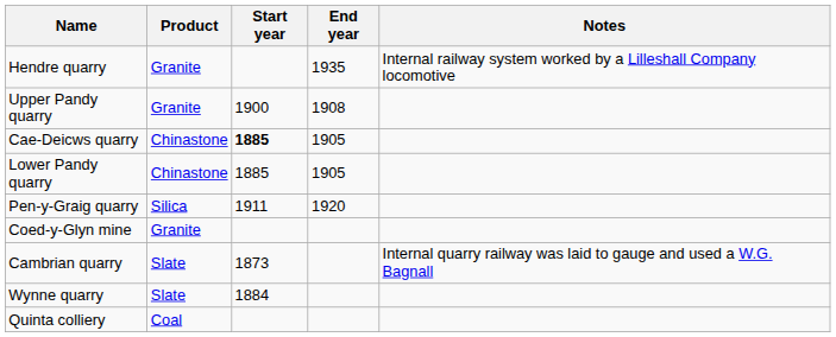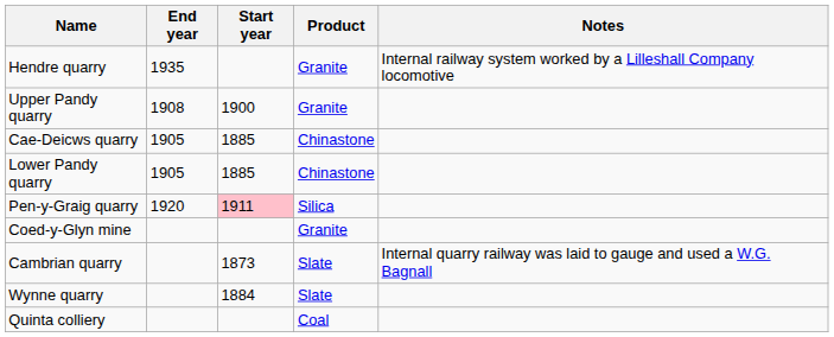columns swapped: Product <-> End year
Cae-Deicws quarry | Start year: bold -> normal
Pen-y-Graig quarry | Start year: no background -> pink background
